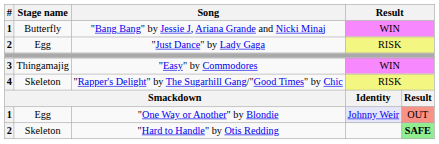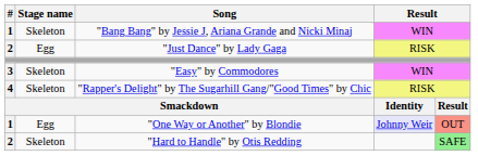"Bang Bang" by Jessie J, Ariana Grande and Nicki Minaj | Stage name: Butterfly -> Skeleton
"Easy" by Commodores | Stage name: Thingamajig -> Skeleton
"Hard to Handle" by Otis Redding | column 5: bold -> normal
